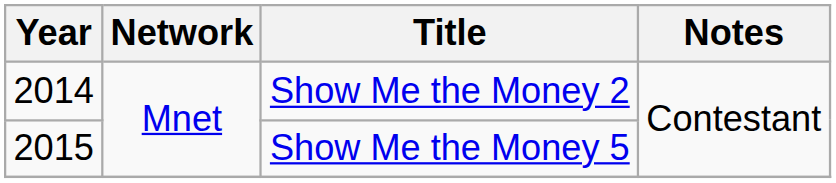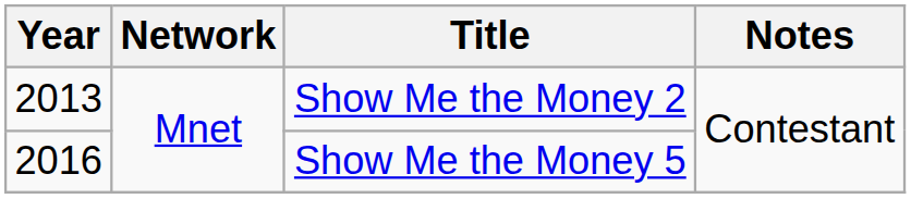Show Me the Money 2 | Year: 2014 -> 2013
Show Me the Money 5 | Year: 2015 -> 2016
